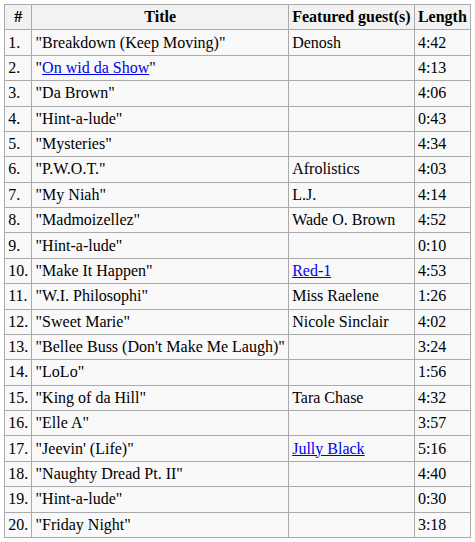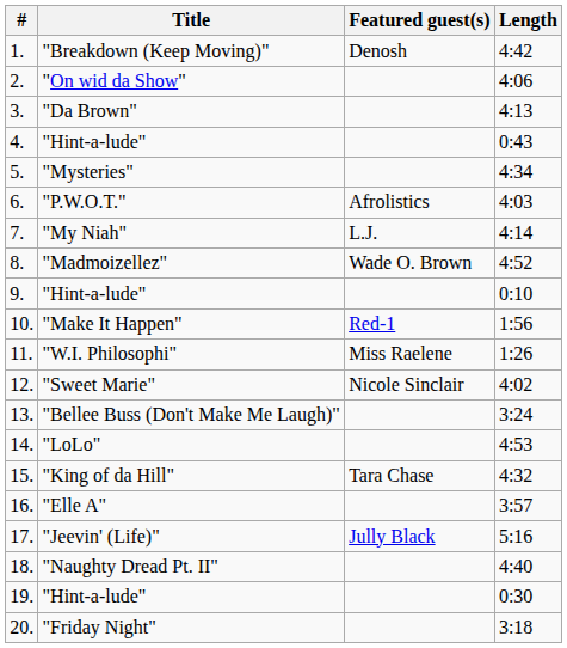"On wid da Show" | Length: 4:13 -> 4:06
"Da Brown" | Length: 4:06 -> 4:13
"Make It Happen" | Length: 4:53 -> 1:56
"LoLo" | Length: 1:56 -> 4:53
